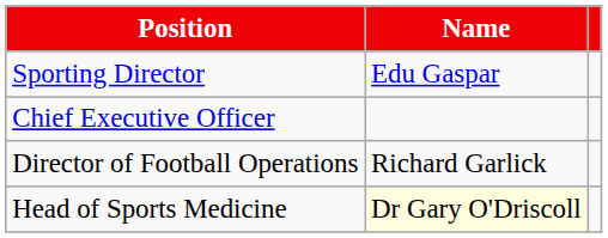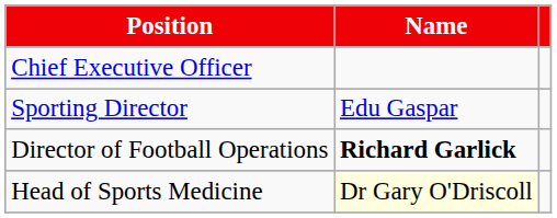rows swapped: Chief Executive Officer <-> Sporting Director
Director of Football Operations | Name: normal -> bold
